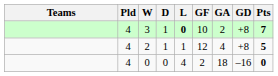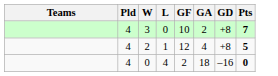- column: D | 1 | 1 | 0
3 | L: bold -> normal
